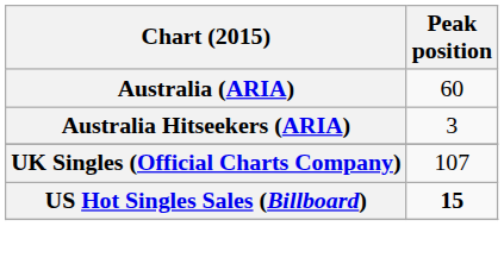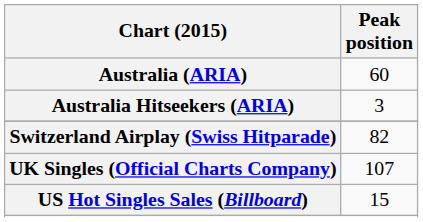+ row: Switzerland Airplay (Swiss Hitparade) | 82
US Hot Singles Sales (Billboard) | Peak position: bold -> normal
